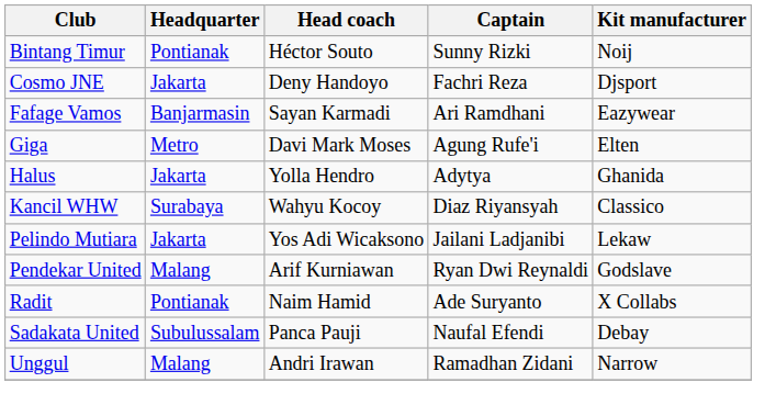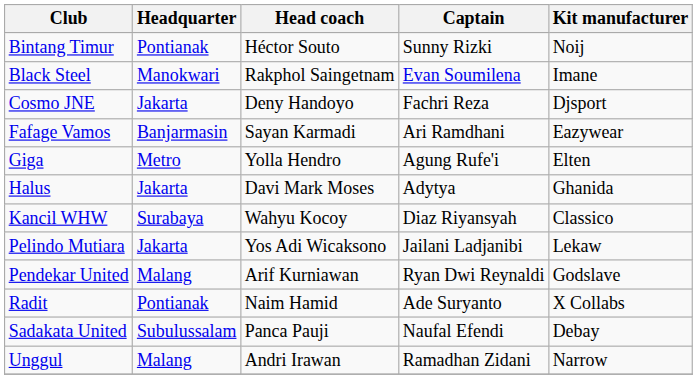+ row: Black Steel | Manokwari | Rakphol Saingetnam | Evan Soumilena | Imane
Giga | Head coach: Davi Mark Moses -> Yolla Hendro
Halus | Head coach: Yolla Hendro -> Davi Mark Moses
